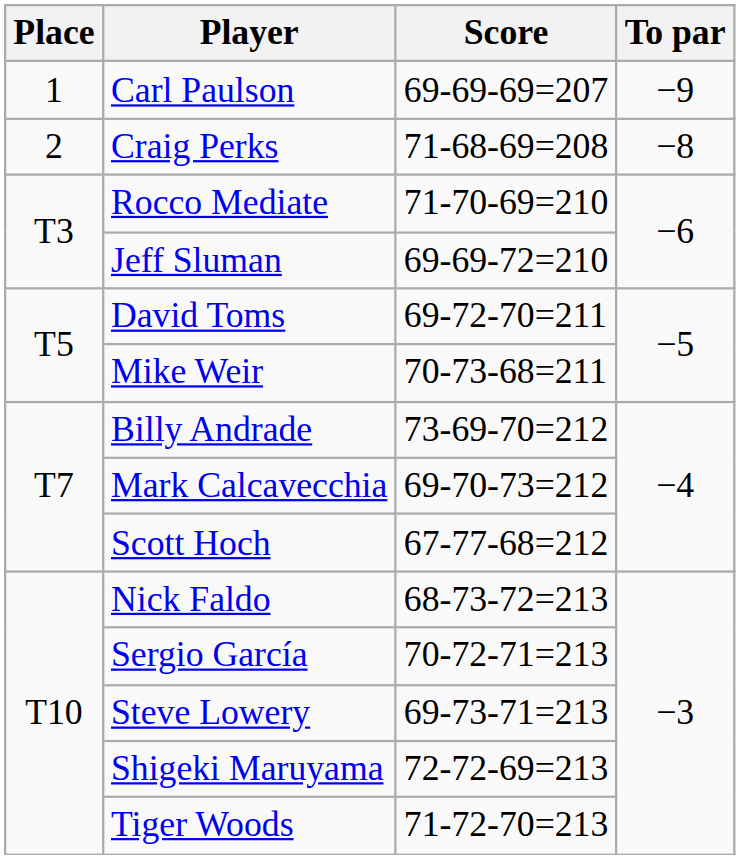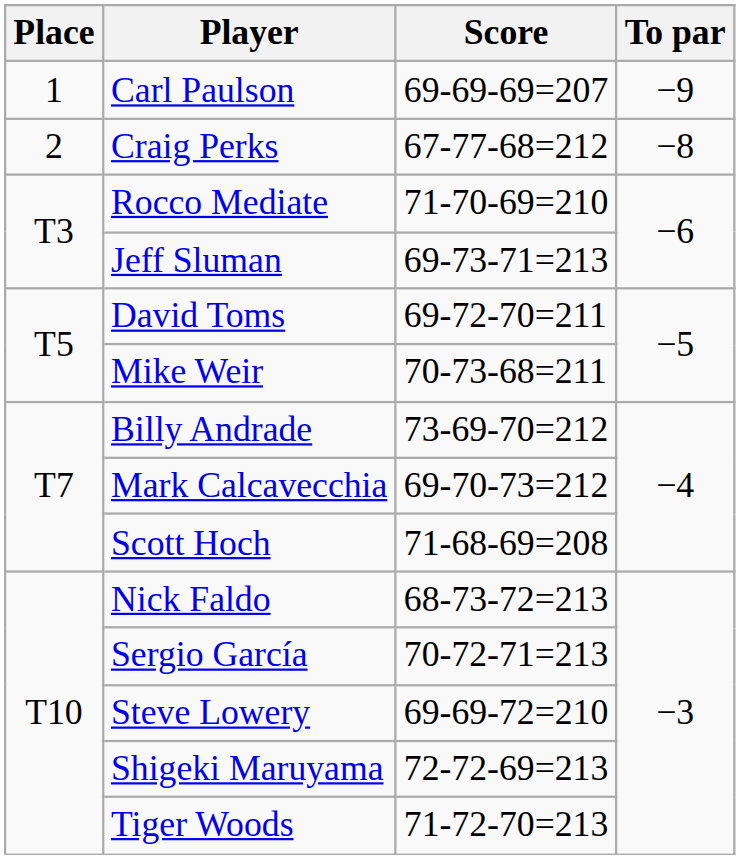Craig Perks | Score: 71-68-69=208 -> 67-77-68=212
Jeff Sluman | Score: 69-69-72=210 -> 69-73-71=213
Scott Hoch | Score: 67-77-68=212 -> 71-68-69=208
Steve Lowery | Score: 69-73-71=213 -> 69-69-72=210
